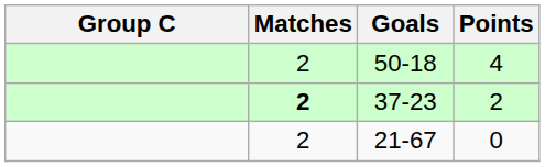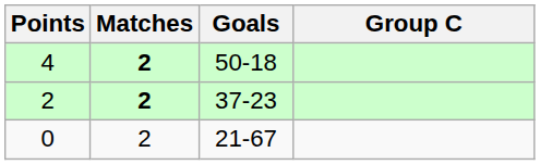columns swapped: Group C <-> Points
50-18 | Matches: normal -> bold
